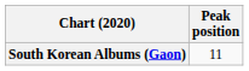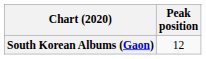South Korean Albums (Gaon) | Peak position: 11 -> 12
